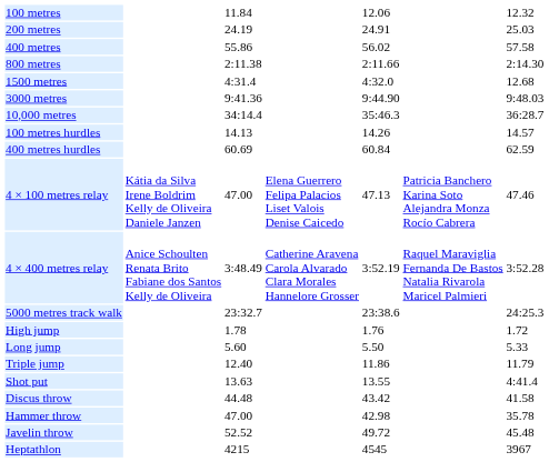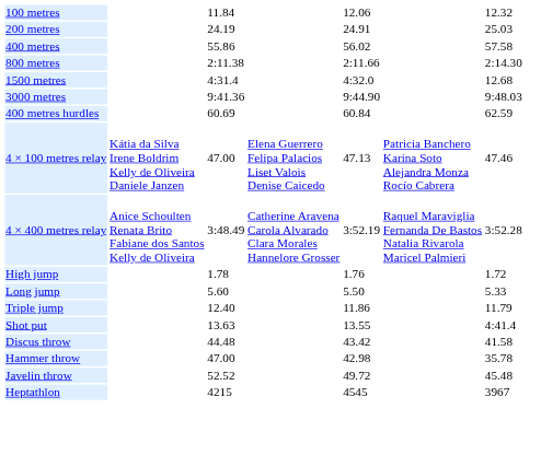- row: 10,000 metres | 34:14.4 | 35:46.3 | 36:28.7
- row: 100 metres hurdles | 14.13 | 14.26 | 14.57
- row: 5000 metres track walk | 23:32.7 | 23:38.6 | 24:25.3
